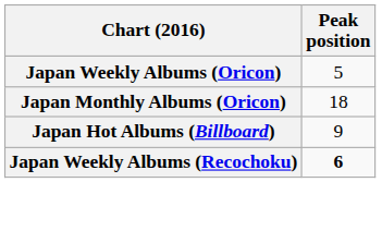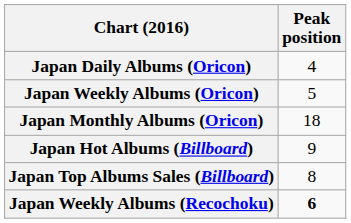+ row: Japan Daily Albums (Oricon) | 4
+ row: Japan Top Albums Sales (Billboard) | 8
